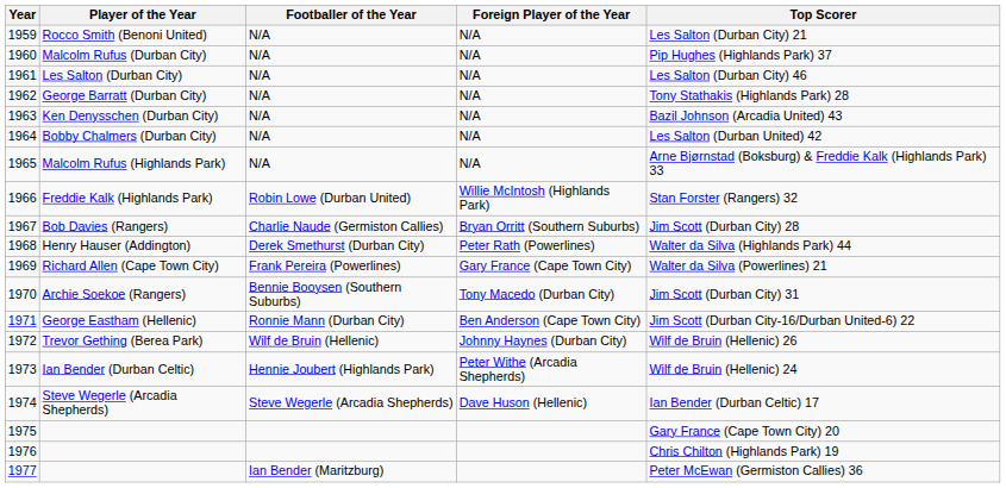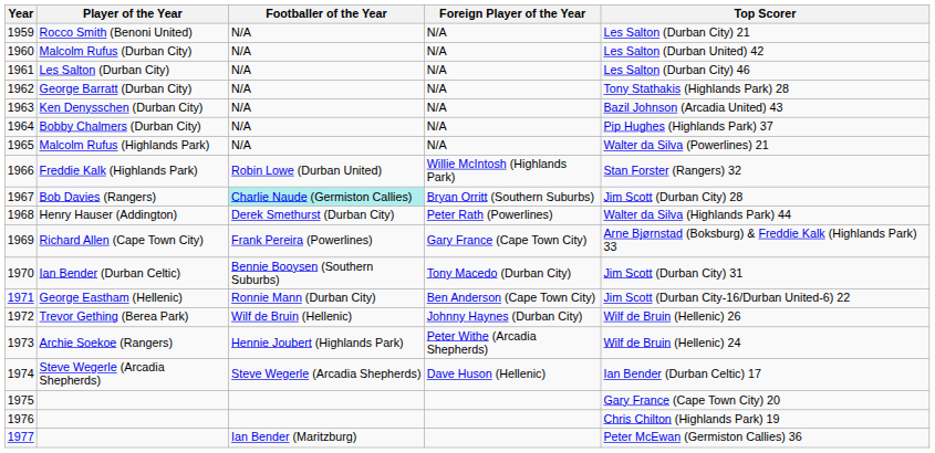1960 | Top Scorer: Pip Hughes (Highlands Park) 37 -> Les Salton (Durban United) 42
1964 | Top Scorer: Les Salton (Durban United) 42 -> Pip Hughes (Highlands Park) 37
1965 | Top Scorer: Arne Bjørnstad (Boksburg) & Freddie Kalk (Highlands Park) 33 -> Walter da Silva (Powerlines) 21
1967 | Footballer of the Year: no background -> paleturquoise background
1969 | Top Scorer: Walter da Silva (Powerlines) 21 -> Arne Bjørnstad (Boksburg) & Freddie Kalk (Highlands Park) 33
1970 | Player of the Year: Archie Soekoe (Rangers) -> Ian Bender (Durban Celtic)
1973 | Player of the Year: Ian Bender (Durban Celtic) -> Archie Soekoe (Rangers)
